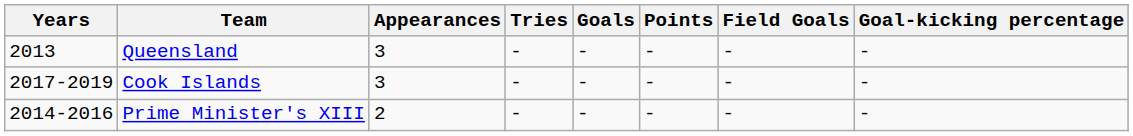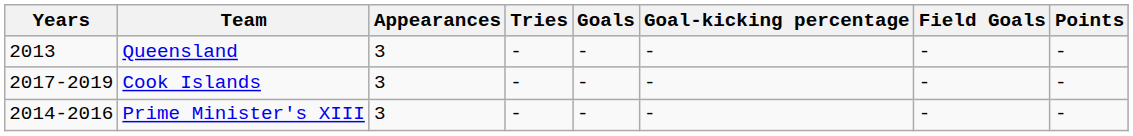columns swapped: Goal-kicking percentage <-> Points
Prime Minister's XIII | Appearances: 2 -> 3
